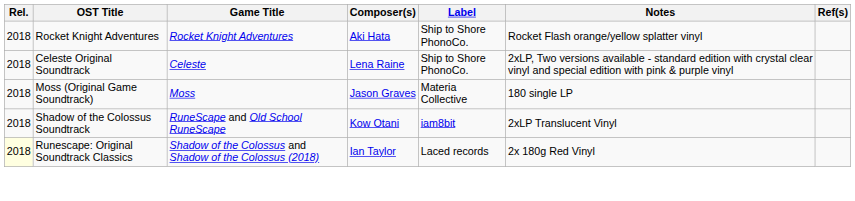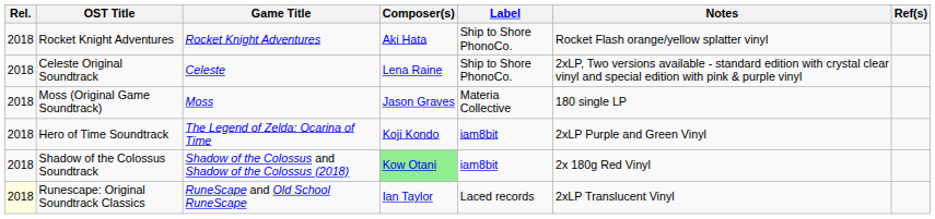+ row: 2018 | Hero of Time Soundtrack | The Legend of Zelda: Ocarina of Time | Koji Kondo | iam8bit | 2xLP Purple and Green Vinyl
Shadow of the Colossus Soundtrack | Game Title: RuneScape and Old School RuneScape -> Shadow of the Colossus and Shadow of the Colossus (2018)
Shadow of the Colossus Soundtrack | Composer(s): no background -> lightgreen background
Shadow of the Colossus Soundtrack | Notes: 2xLP Translucent Vinyl -> 2x 180g Red Vinyl
Runescape: Original Soundtrack Classics | Game Title: Shadow of the Colossus and Shadow of the Colossus (2018) -> RuneScape and Old School RuneScape
Runescape: Original Soundtrack Classics | Notes: 2x 180g Red Vinyl -> 2xLP Translucent Vinyl
